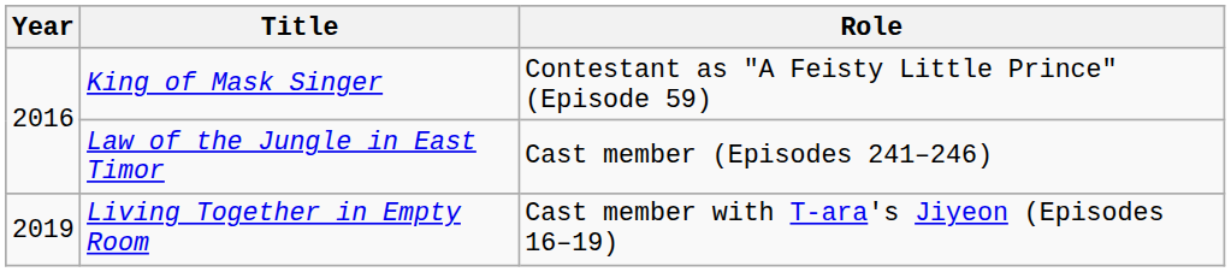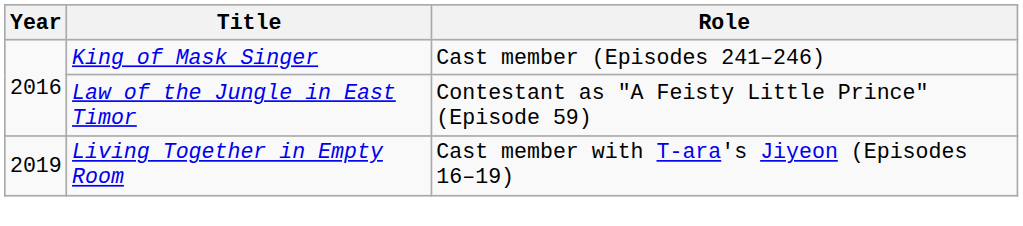King of Mask Singer | Role: Contestant as "A Feisty Little Prince" (Episode 59) -> Cast member (Episodes 241–246)
Law of the Jungle in East Timor | Role: Cast member (Episodes 241–246) -> Contestant as "A Feisty Little Prince" (Episode 59)
